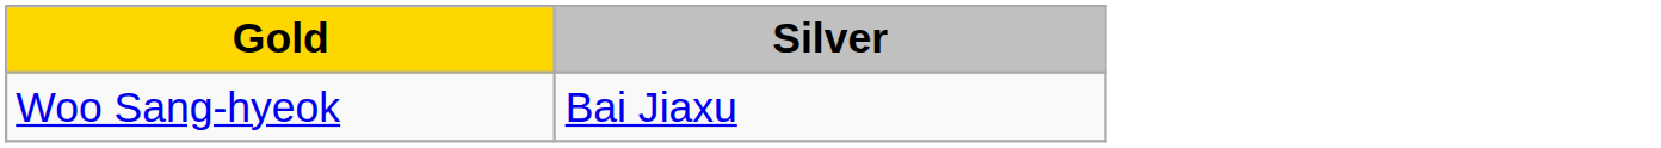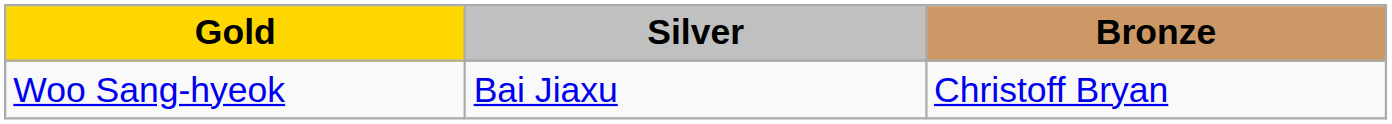+ column: Bronze | Christoff Bryan
